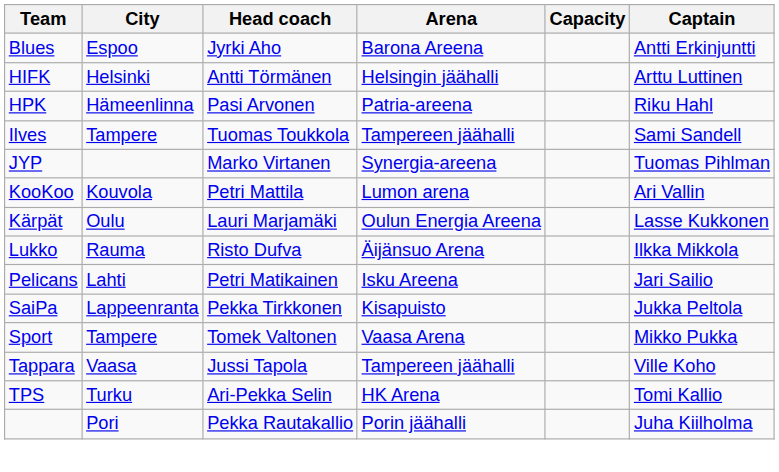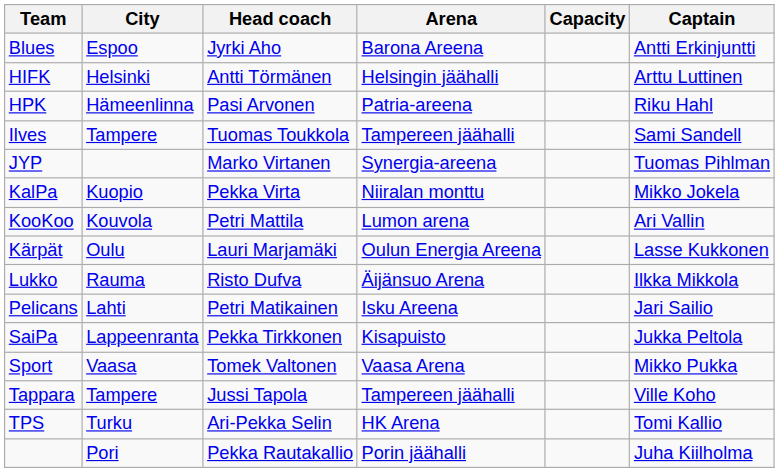+ row: KalPa | Kuopio | Pekka Virta | Niiralan monttu | Mikko Jokela
Sport | City: Tampere -> Vaasa
Tappara | City: Vaasa -> Tampere
